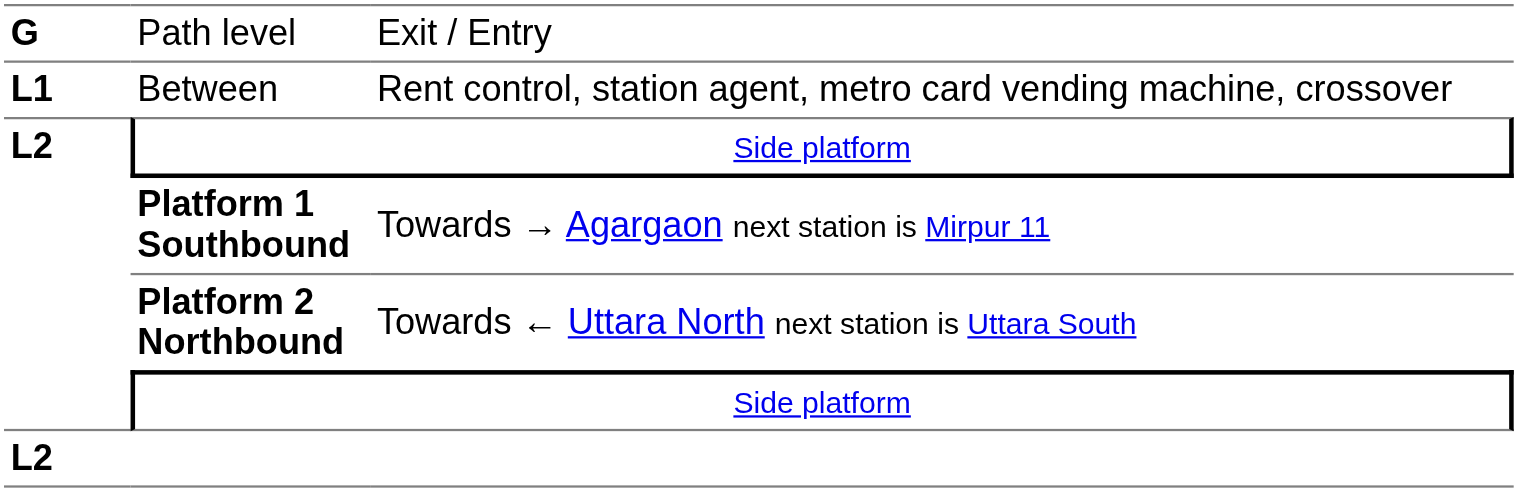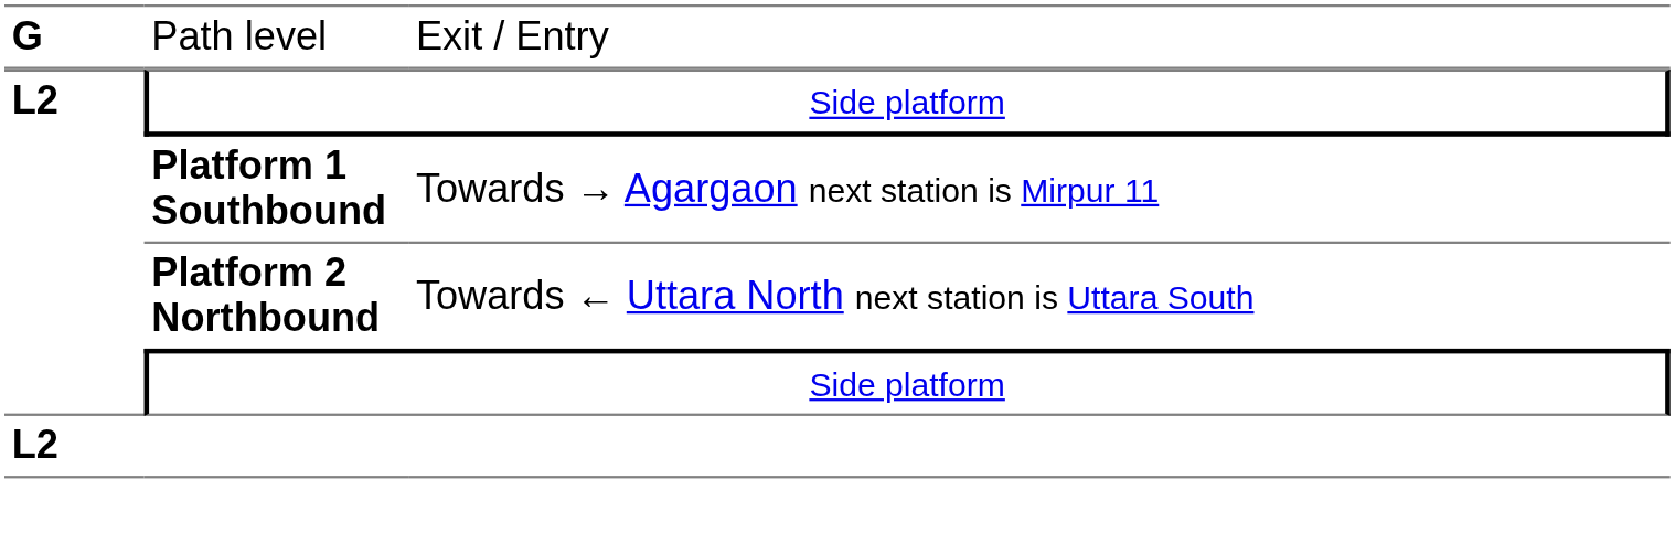- row: L1 | Between | Rent control, station agent, metro card vending machine, crossover
